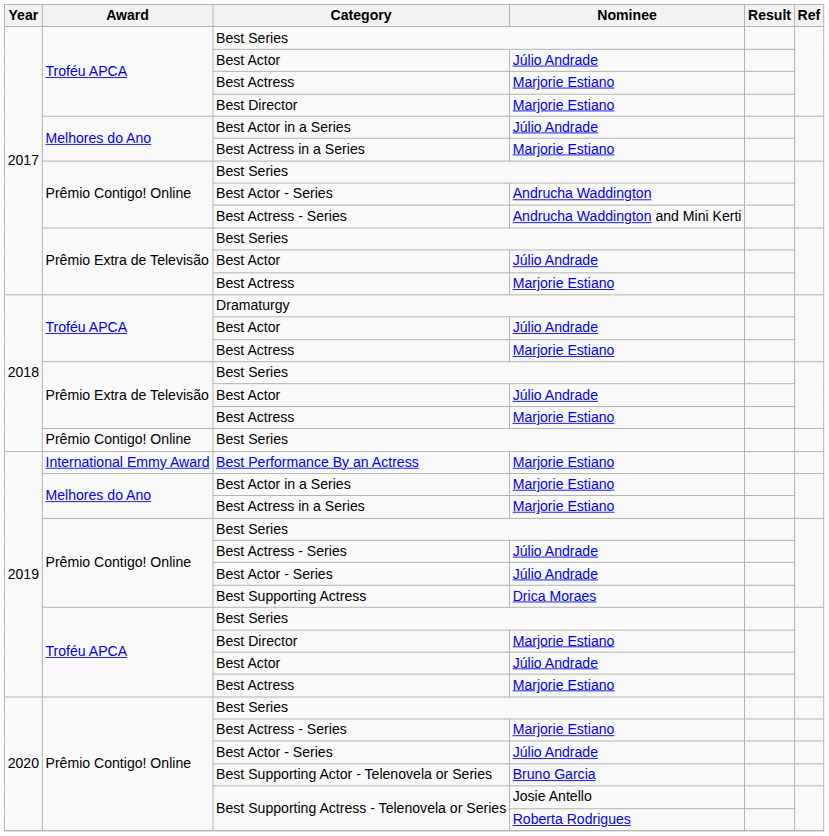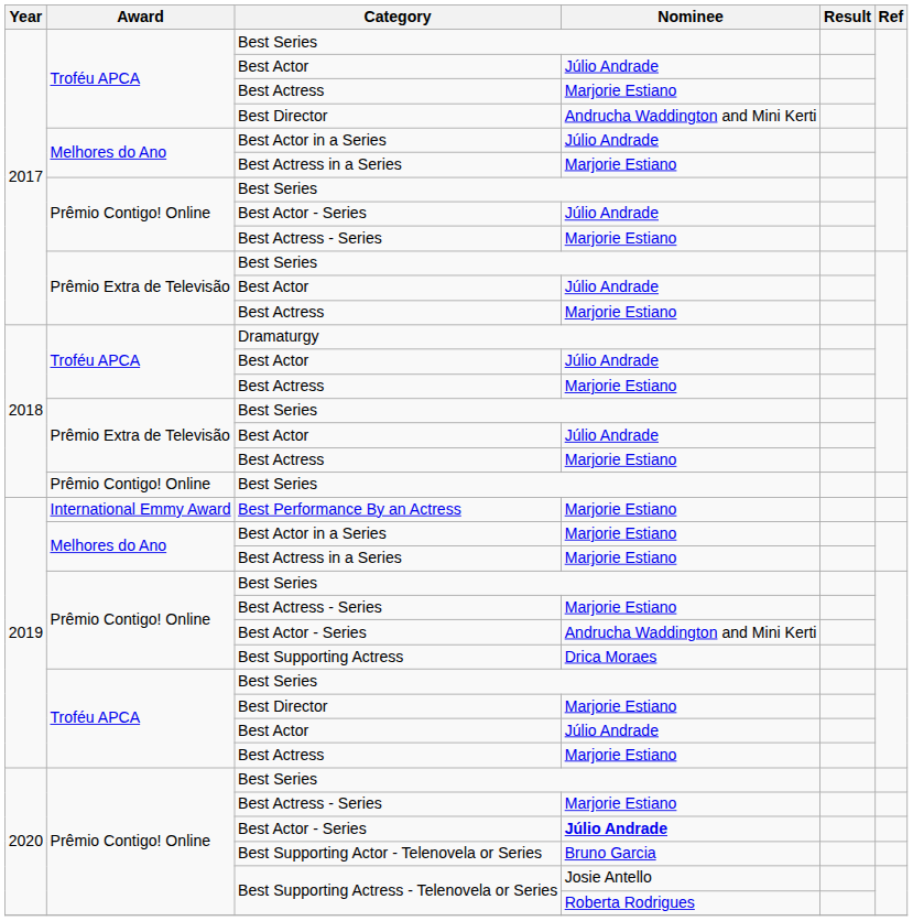2017 / Best Director | Nominee: Marjorie Estiano -> Andrucha Waddington and Mini Kerti
2017 / Best Actor - Series | Nominee: Andrucha Waddington -> Júlio Andrade
2017 / Best Actress - Series | Nominee: Andrucha Waddington and Mini Kerti -> Marjorie Estiano
2019 / Best Actress - Series | Nominee: Júlio Andrade -> Marjorie Estiano
2019 / Best Actor - Series | Nominee: Júlio Andrade -> Andrucha Waddington and Mini Kerti
2020 / Best Actor - Series | Nominee: normal -> bold
